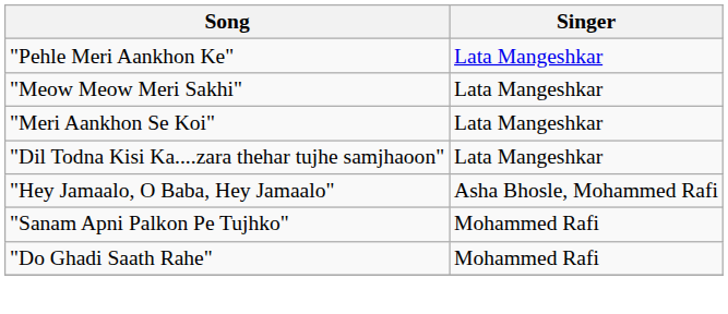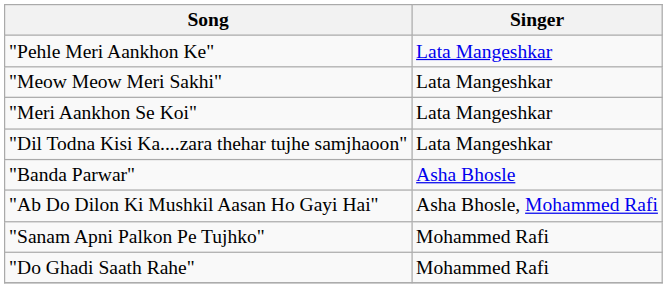+ row: "Banda Parwar" | Asha Bhosle
+ row: "Ab Do Dilon Ki Mushkil Aasan Ho Gayi Hai" | Asha Bhosle, Mohammed Rafi
- row: "Hey Jamaalo, O Baba, Hey Jamaalo" | Asha Bhosle, Mohammed Rafi
